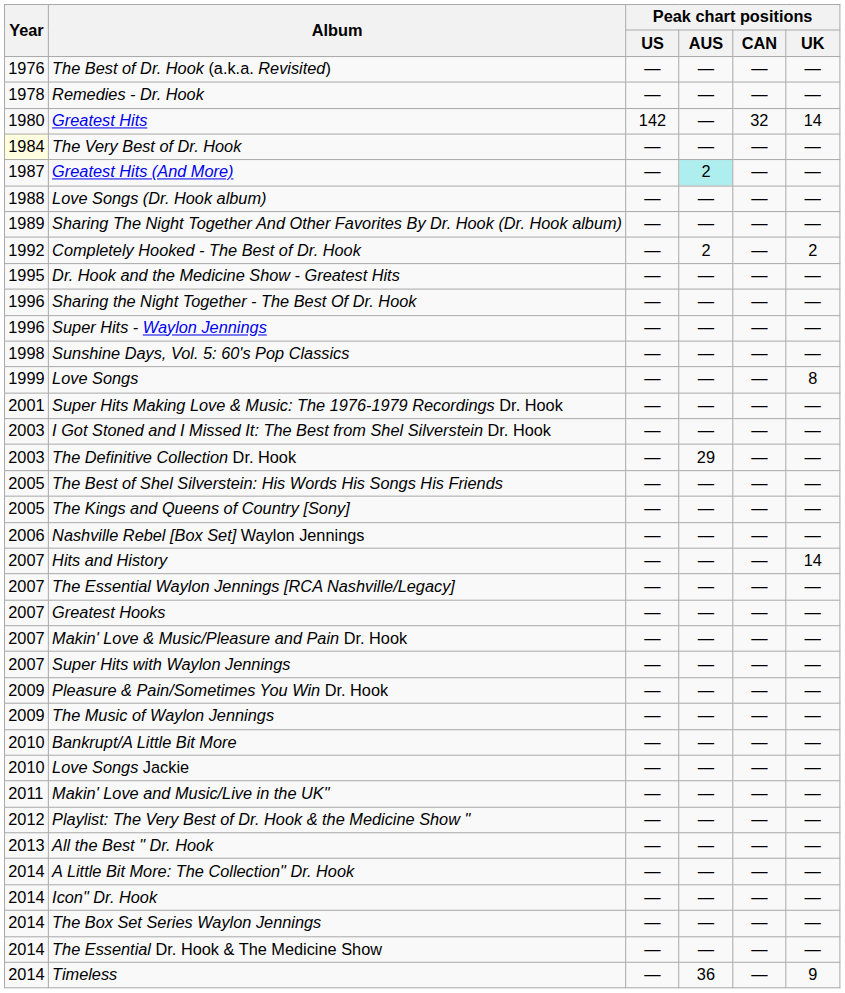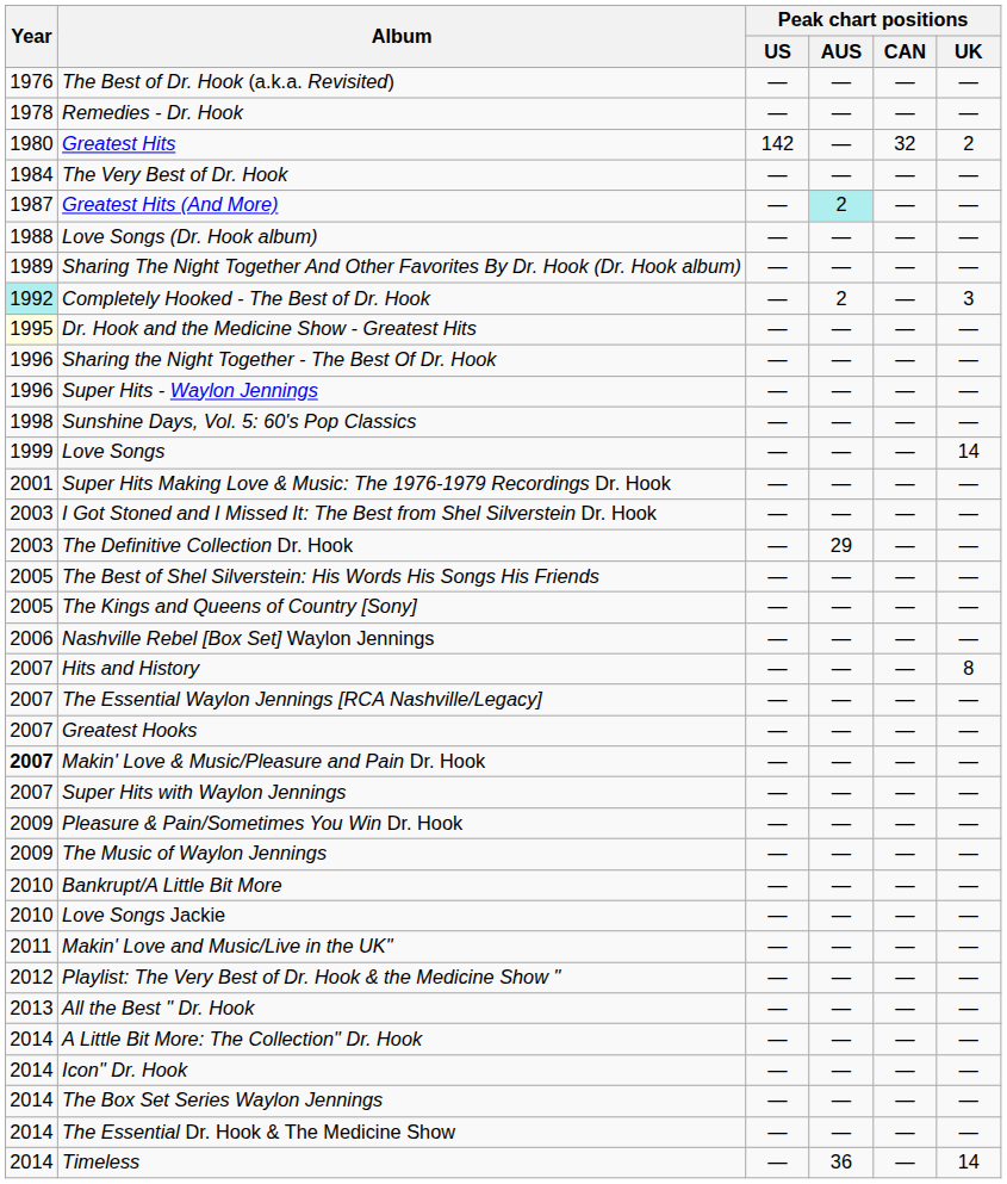Greatest Hits | Peak chart positions / UK: 14 -> 2
The Very Best of Dr. Hook | Year: lightyellow background -> no background
Completely Hooked - The Best of Dr. Hook | Year: no background -> paleturquoise background
Completely Hooked - The Best of Dr. Hook | Peak chart positions / UK: 2 -> 3
Dr. Hook and the Medicine Show - Greatest Hits | Year: no background -> lightyellow background
Love Songs | Peak chart positions / UK: 8 -> 14
Hits and History | Peak chart positions / UK: 14 -> 8
Makin' Love & Music/Pleasure and Pain Dr. Hook | Year: normal -> bold
Timeless | Peak chart positions / UK: 9 -> 14
